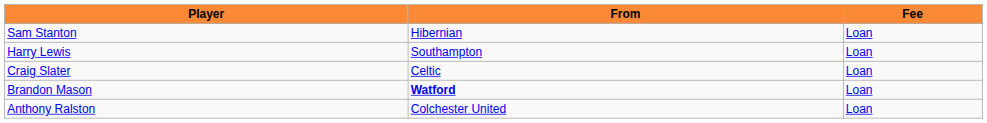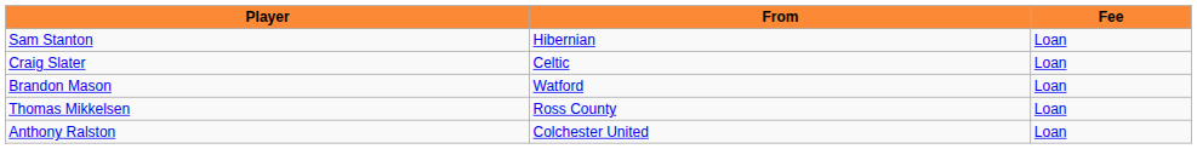- row: Harry Lewis | Southampton | Loan
Brandon Mason | From: bold -> normal
+ row: Thomas Mikkelsen | Ross County | Loan
